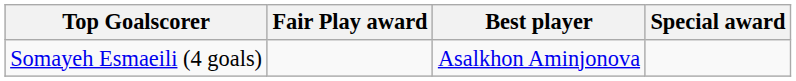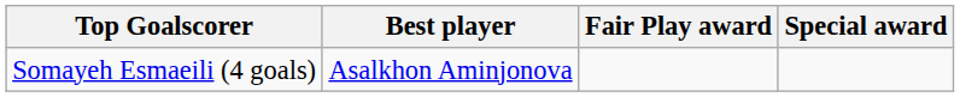columns swapped: Best player <-> Fair Play award
